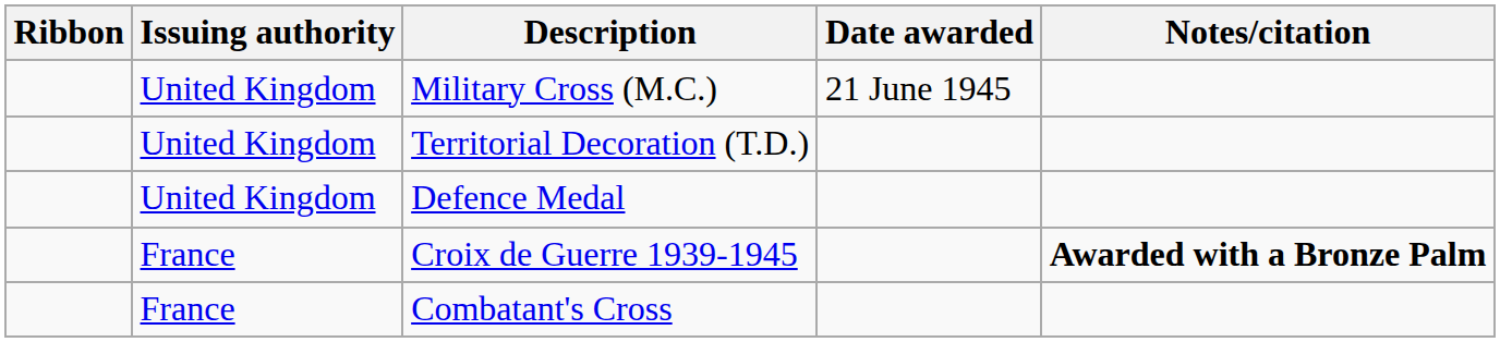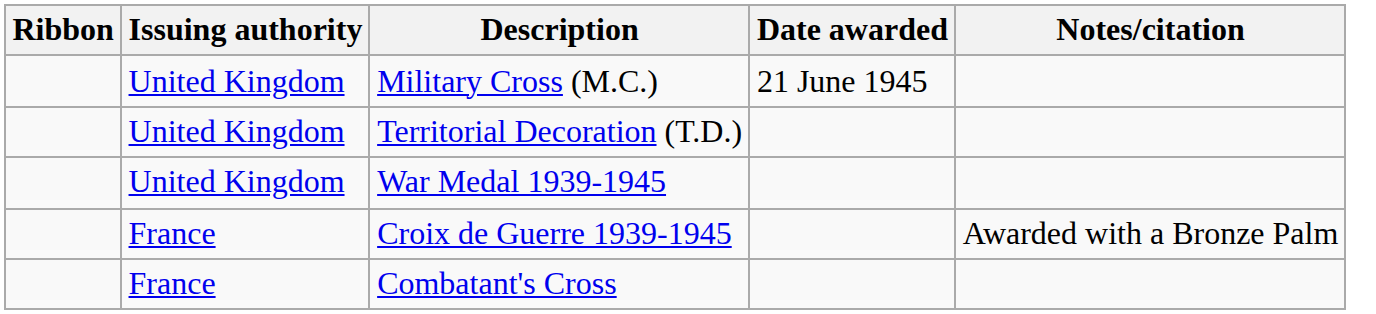- row: United Kingdom | Defence Medal
+ row: United Kingdom | War Medal 1939-1945
Croix de Guerre 1939-1945 | Notes/citation: bold -> normal
